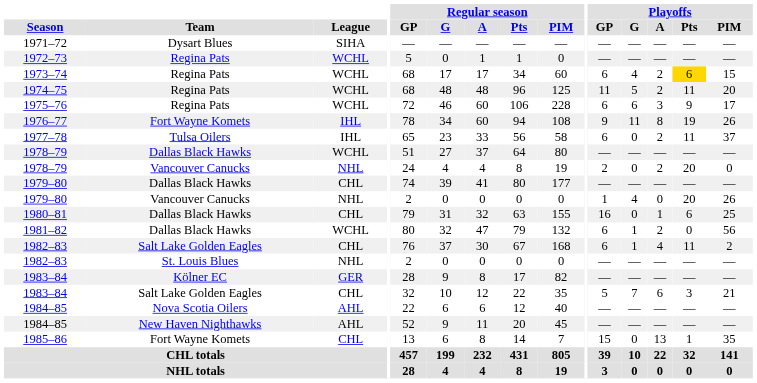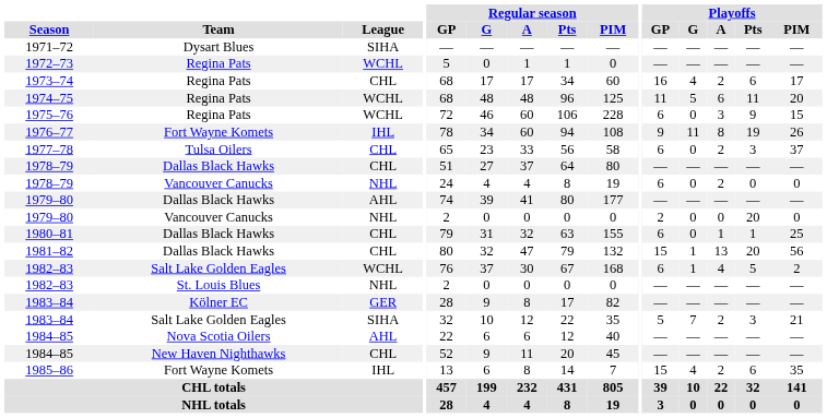1973–74 | League: WCHL -> CHL
1973–74 | Playoffs / GP: 6 -> 16
1973–74 | Playoffs / Pts: gold background -> no background
1973–74 | Playoffs / PIM: 15 -> 17
1974–75 | Playoffs / A: 2 -> 6
1975–76 | Playoffs / G: 6 -> 0
1975–76 | Playoffs / PIM: 17 -> 15
1977–78 | League: IHL -> CHL
1977–78 | Playoffs / Pts: 11 -> 3
1978–79 / Dallas Black Hawks | League: WCHL -> CHL
1978–79 / Vancouver Canucks | Playoffs / GP: 2 -> 6
1978–79 / Vancouver Canucks | Playoffs / Pts: 20 -> 0
1979–80 / Dallas Black Hawks | League: CHL -> AHL
1979–80 / Vancouver Canucks | Playoffs / GP: 1 -> 2
1979–80 / Vancouver Canucks | Playoffs / G: 4 -> 0
1979–80 / Vancouver Canucks | Playoffs / PIM: 26 -> 0
1980–81 | Playoffs / GP: 16 -> 6
1980–81 | Playoffs / Pts: 6 -> 1
1981–82 | League: WCHL -> CHL
1981–82 | Playoffs / GP: 6 -> 15
1981–82 | Playoffs / A: 2 -> 13
1981–82 | Playoffs / Pts: 0 -> 20
1982–83 / Salt Lake Golden Eagles | League: CHL -> WCHL
1982–83 / Salt Lake Golden Eagles | Playoffs / Pts: 11 -> 5
1983–84 / Salt Lake Golden Eagles | League: CHL -> SIHA
1983–84 / Salt Lake Golden Eagles | Playoffs / A: 6 -> 2
1984–85 / New Haven Nighthawks | League: AHL -> CHL
1985–86 | League: CHL -> IHL
1985–86 | Playoffs / G: 0 -> 4
1985–86 | Playoffs / A: 13 -> 2
1985–86 | Playoffs / Pts: 1 -> 6
